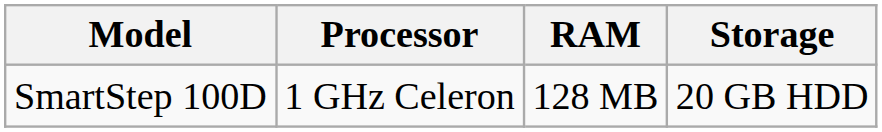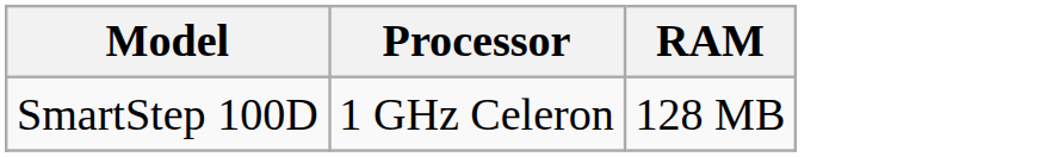- column: Storage | 20 GB HDD
